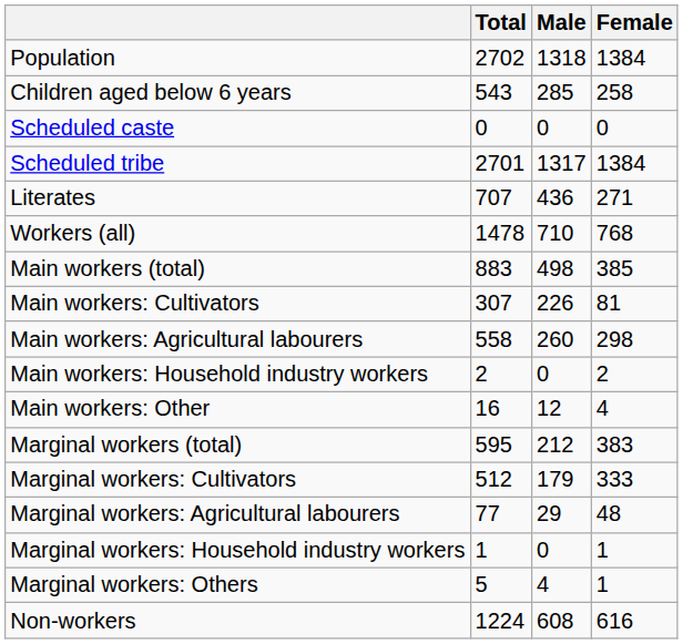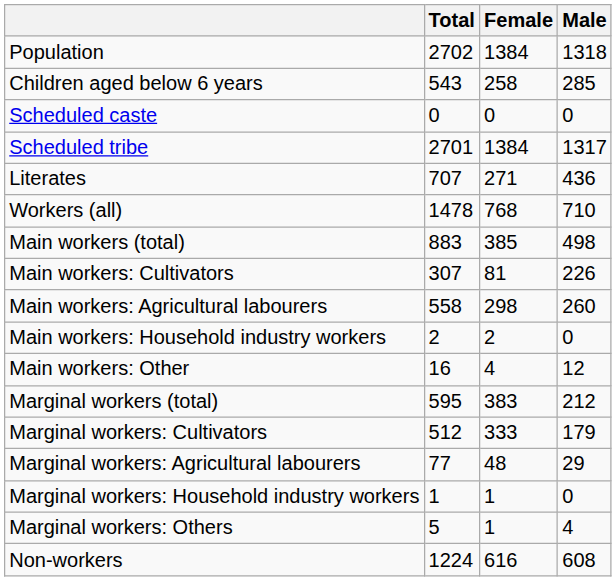columns swapped: Male <-> Female
